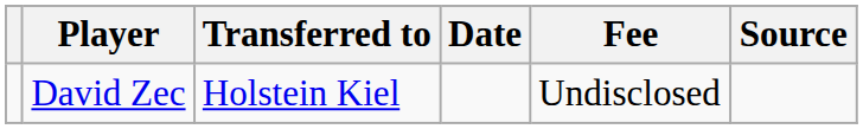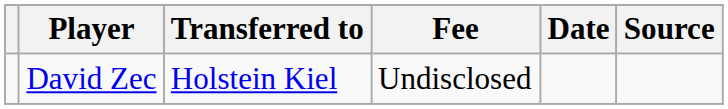columns swapped: Fee <-> Date
